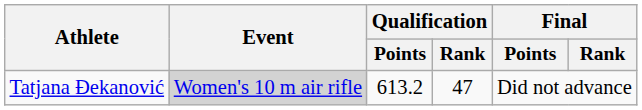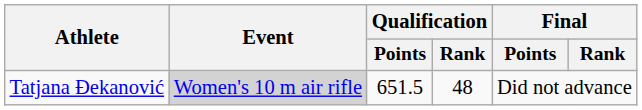Tatjana Đekanović | Qualification / Points: 613.2 -> 651.5
Tatjana Đekanović | Qualification / Rank: 47 -> 48
